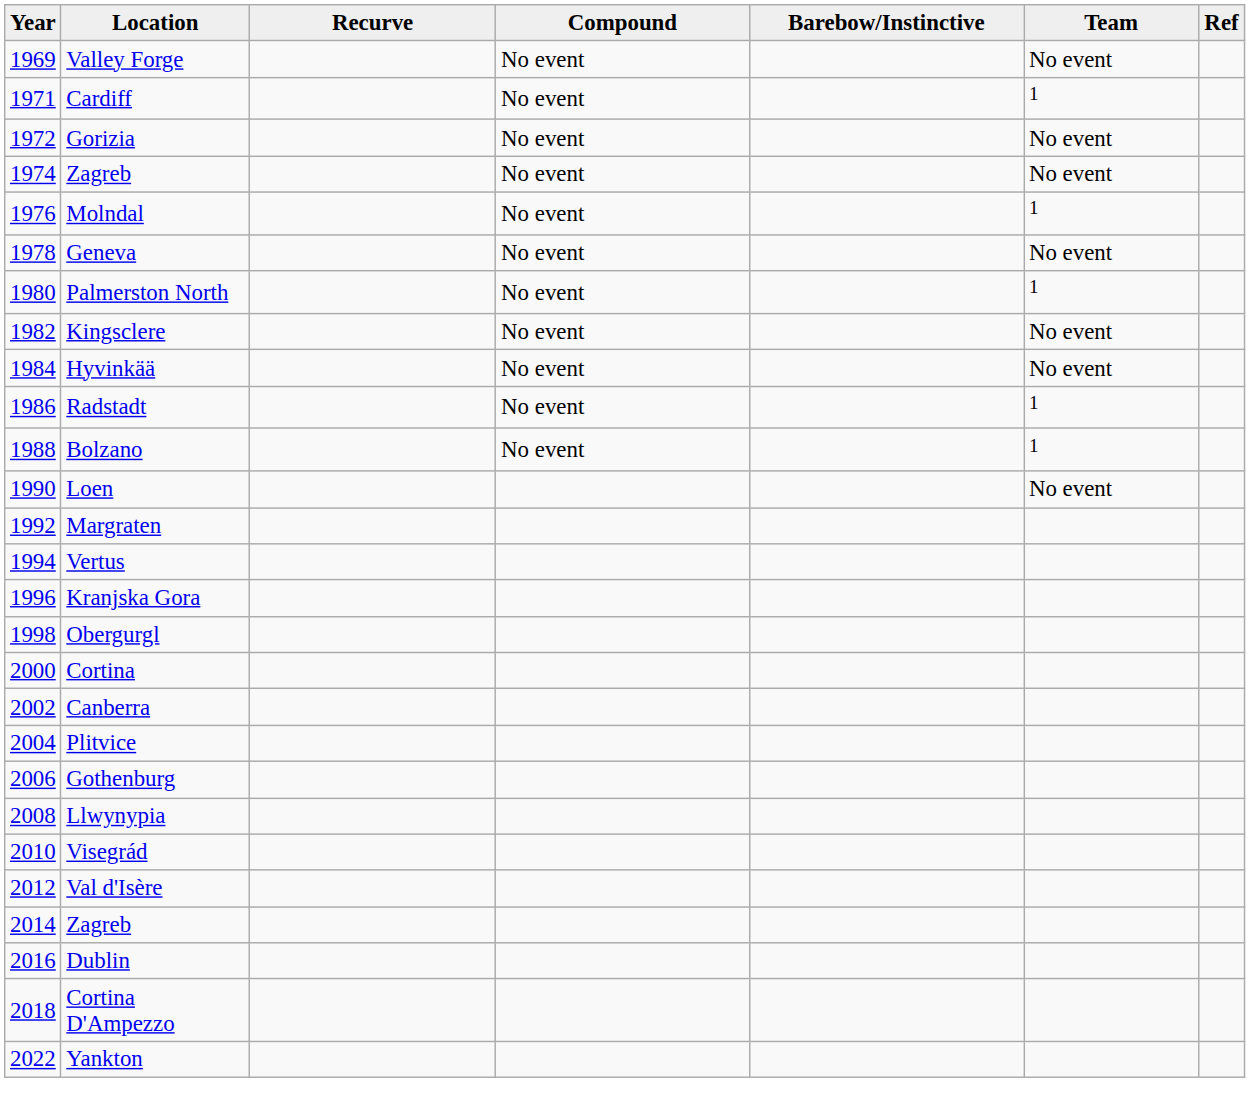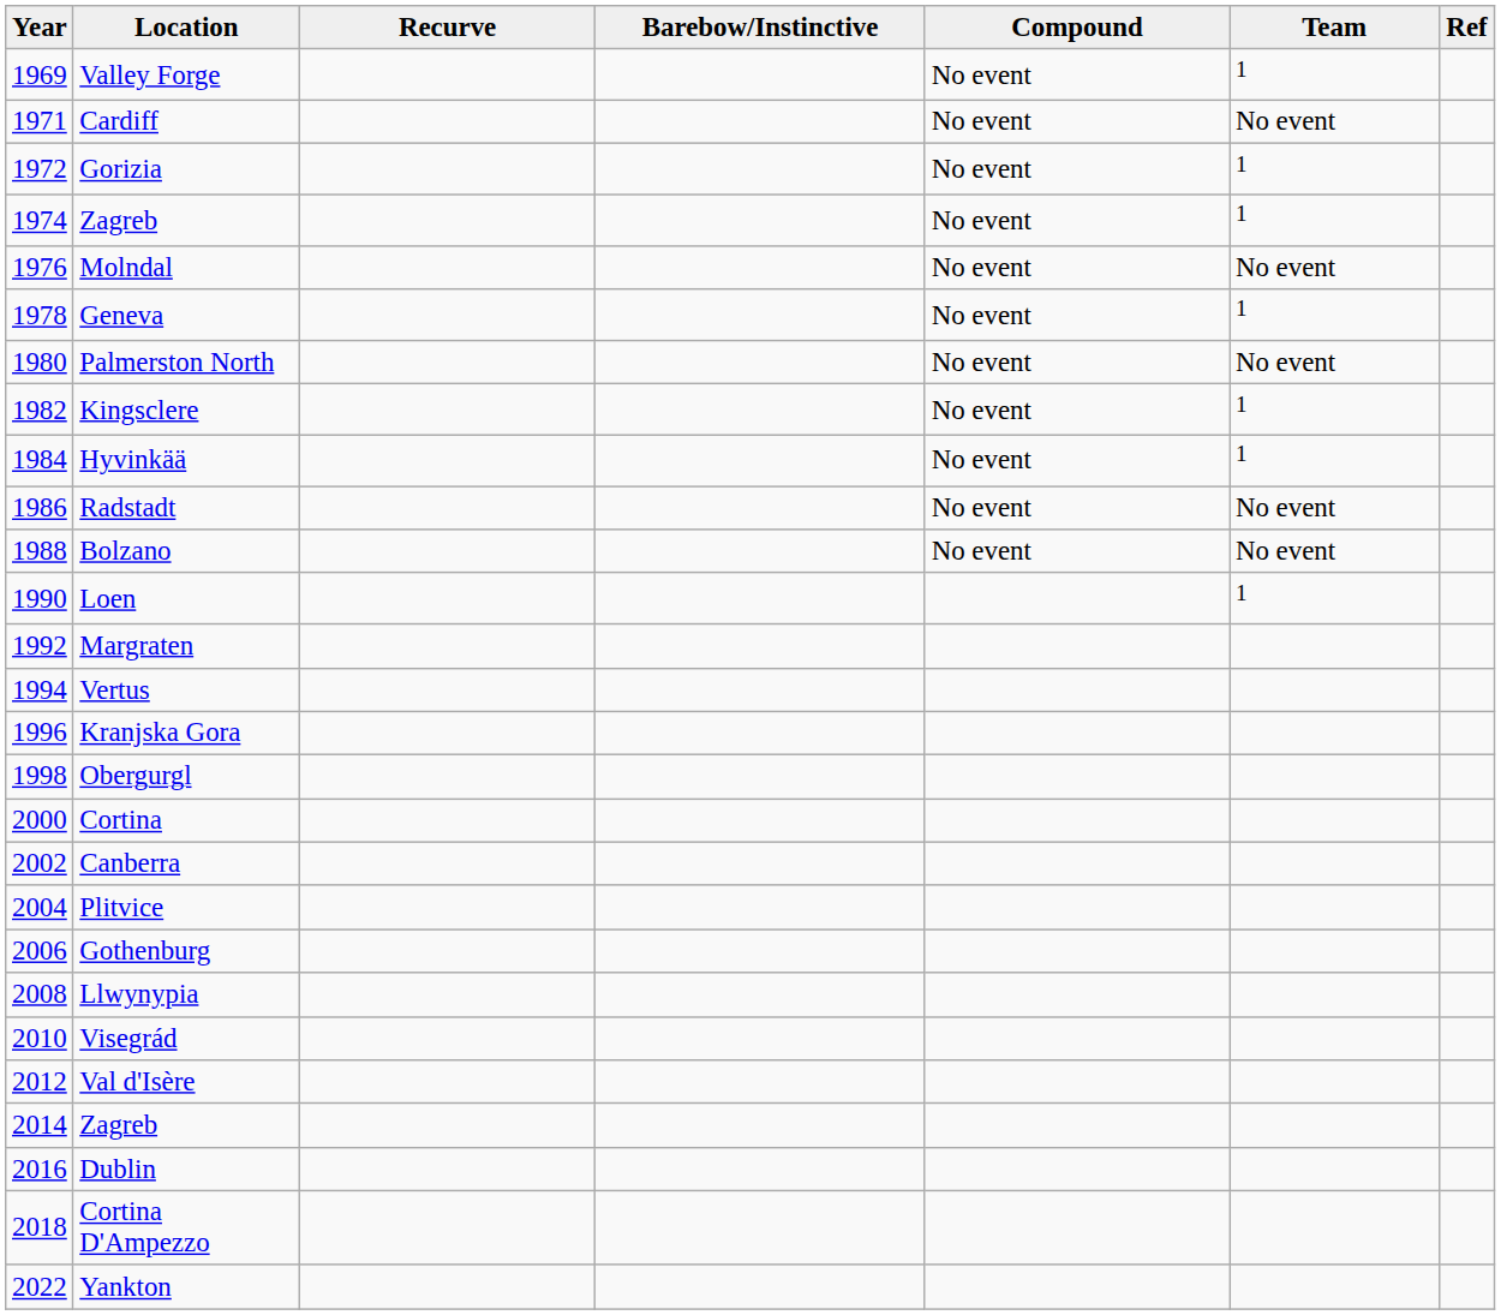columns swapped: Compound <-> Barebow/Instinctive
Valley Forge | Team: No event -> 1
Cardiff | Team: 1 -> No event
Gorizia | Team: No event -> 1
1974 / Zagreb | Team: No event -> 1
Molndal | Team: 1 -> No event
Geneva | Team: No event -> 1
Palmerston North | Team: 1 -> No event
Kingsclere | Team: No event -> 1
Hyvinkää | Team: No event -> 1
Radstadt | Team: 1 -> No event
Bolzano | Team: 1 -> No event
Loen | Team: No event -> 1
